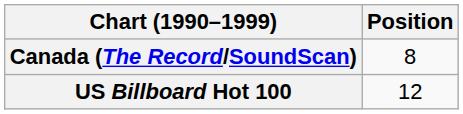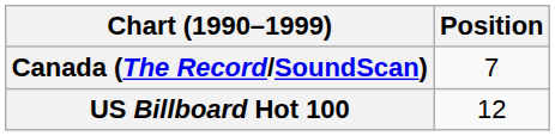Canada (The Record/SoundScan) | Position: 8 -> 7
